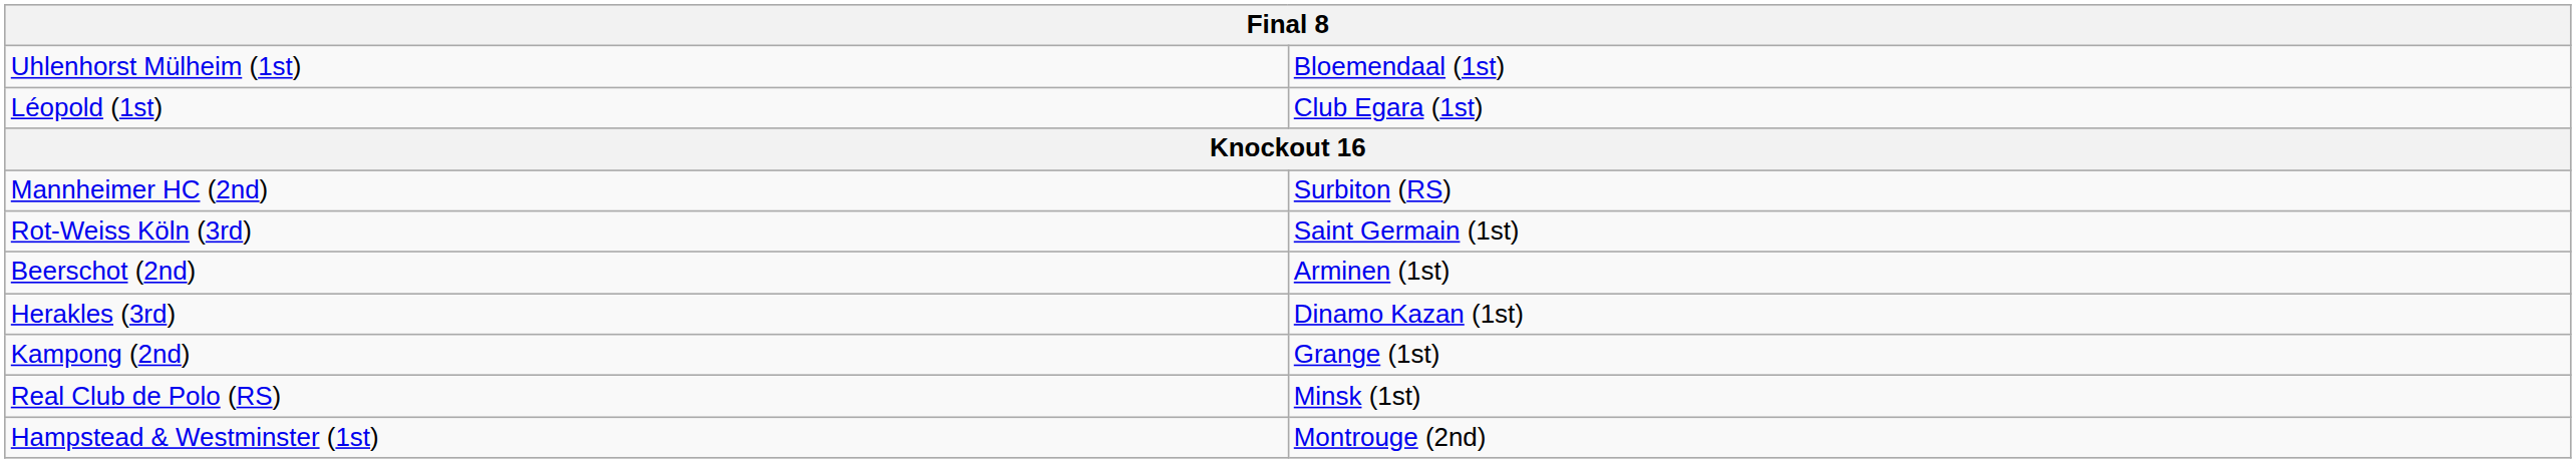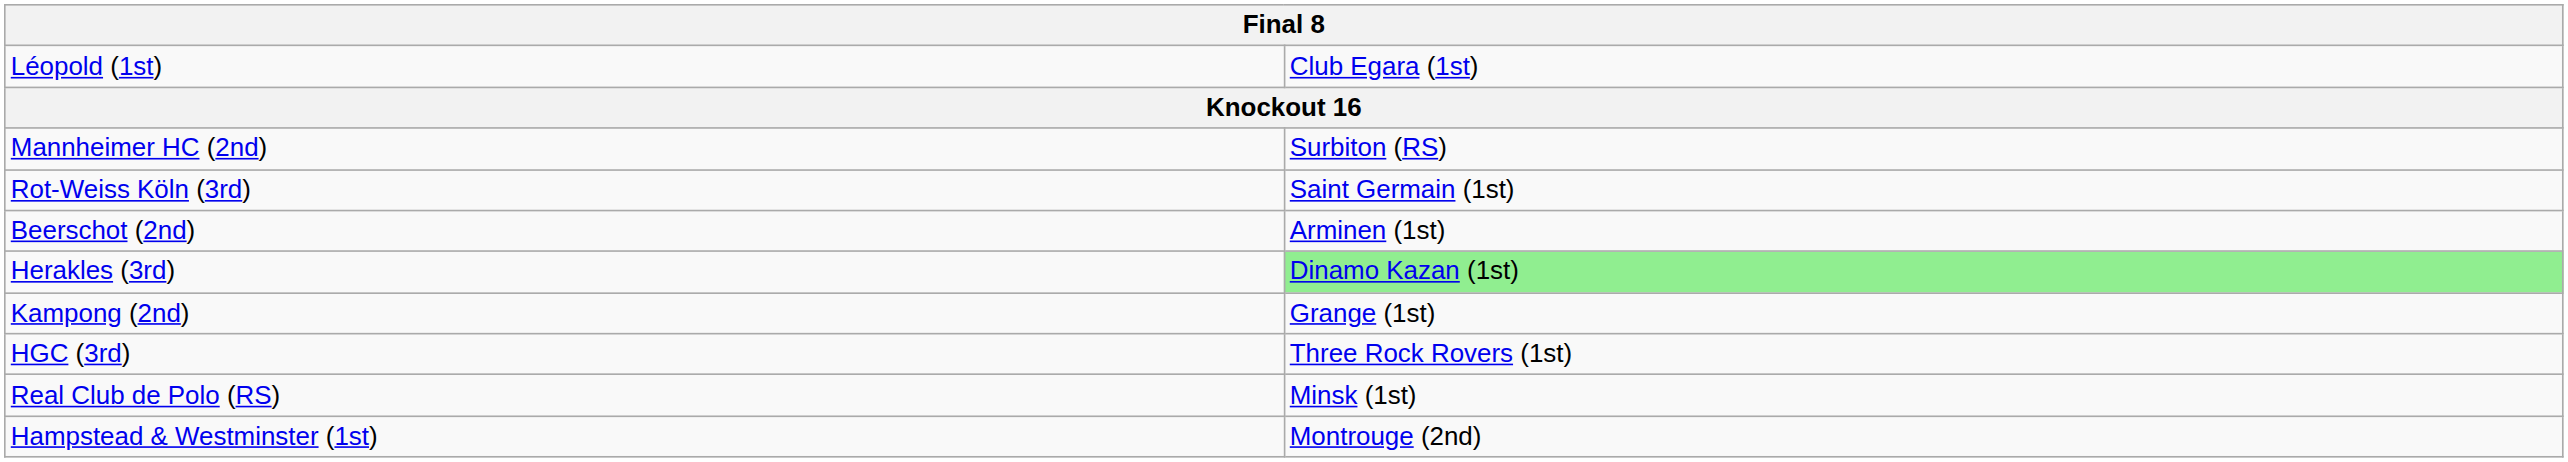- row: Uhlenhorst Mülheim (1st) | Bloemendaal (1st)
Herakles (3rd) | column 2: no background -> lightgreen background
+ row: HGC (3rd) | Three Rock Rovers (1st)
